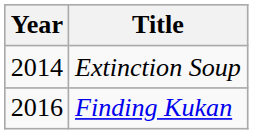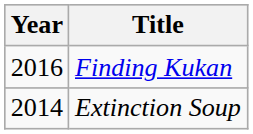rows swapped: Extinction Soup <-> Finding Kukan
